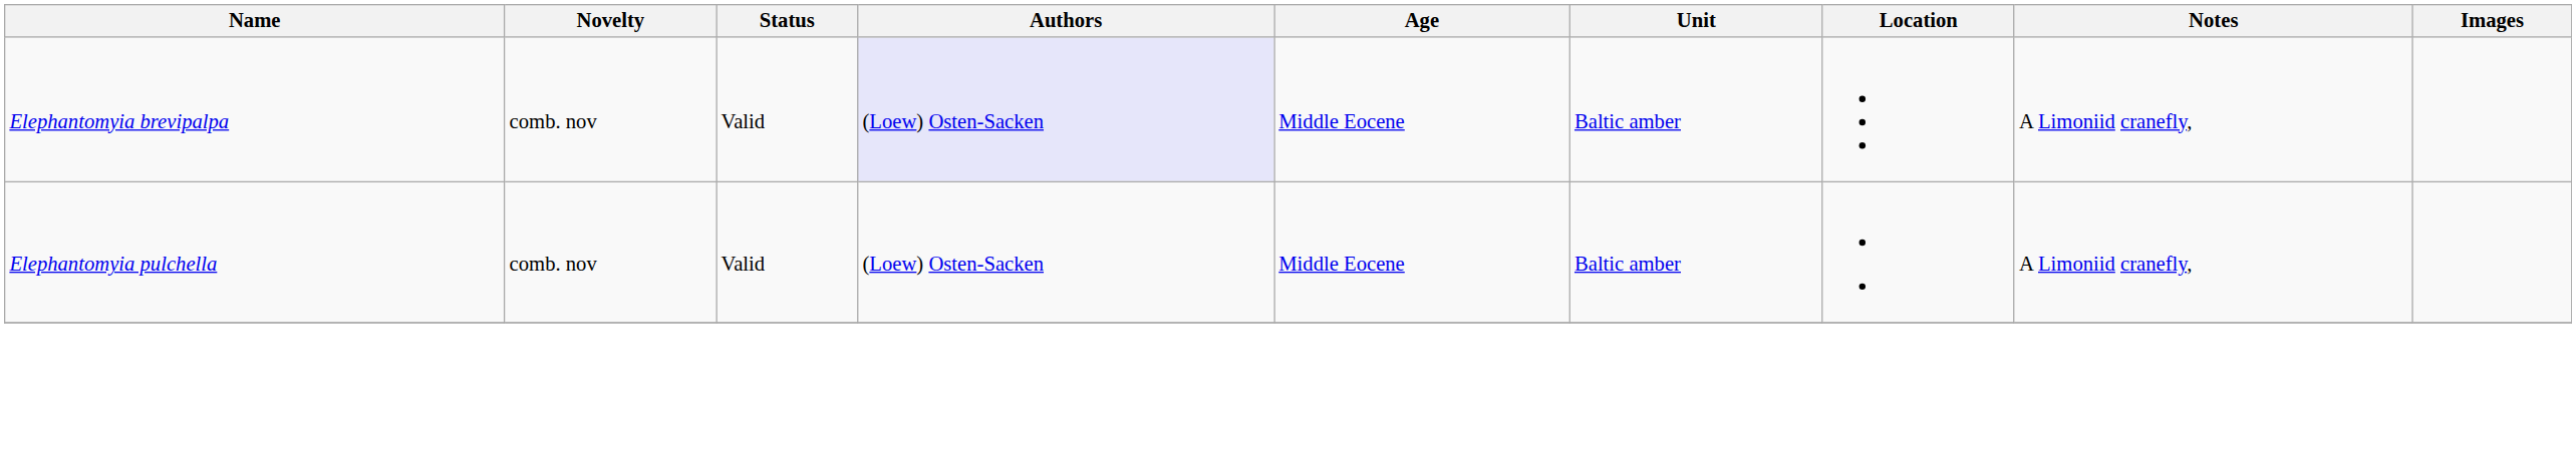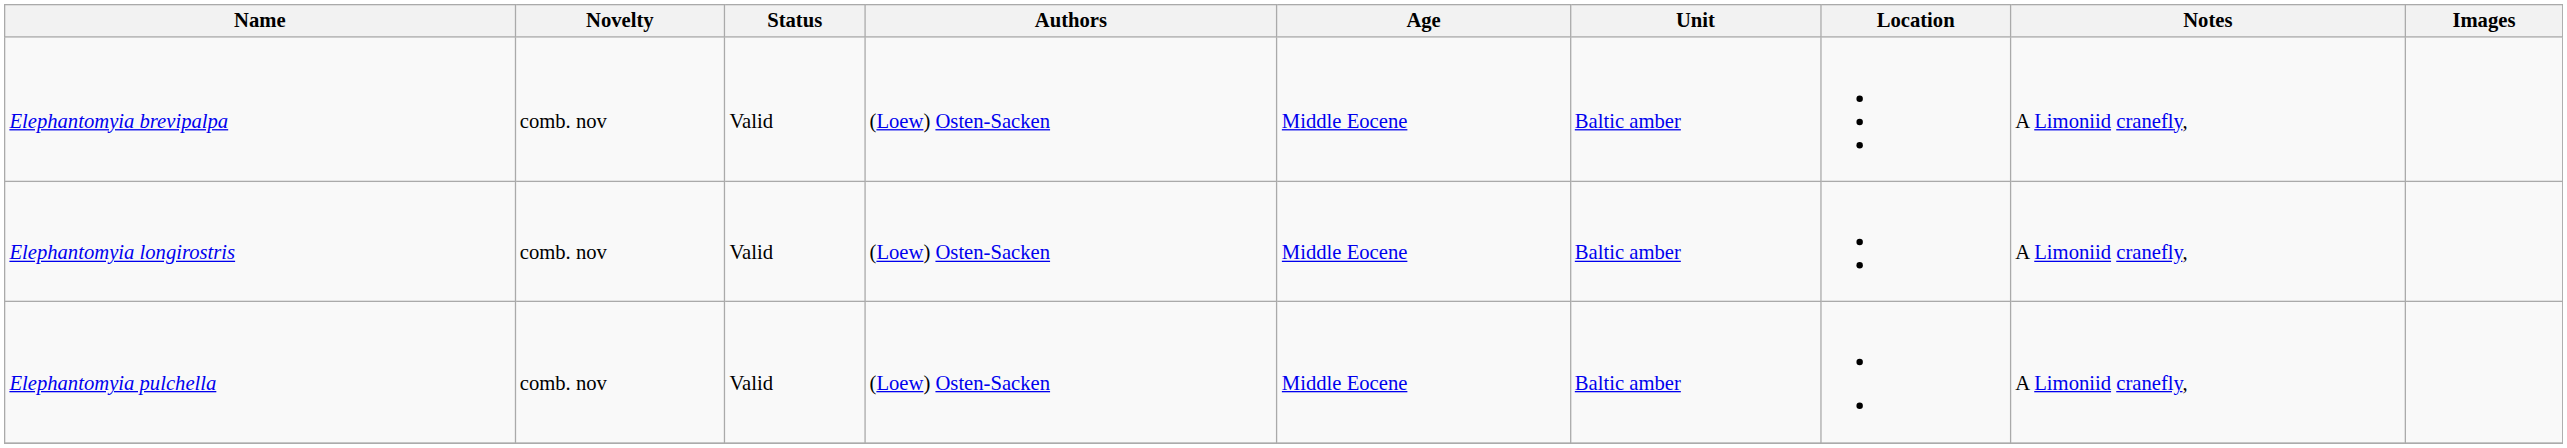Elephantomyia brevipalpa | Authors: lavender background -> no background
+ row: Elephantomyia longirostris | comb. nov | Valid | (Loew) Osten-Sacken | Middle Eocene | Baltic amber | A Limoniid cranefly,
